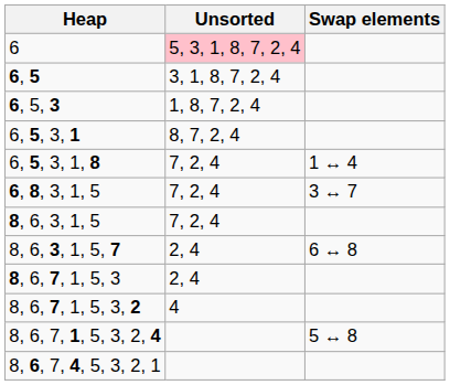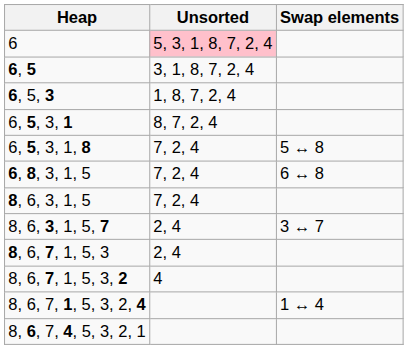6, 5, 3, 1, 8 | Swap elements: 1 ↔ 4 -> 5 ↔ 8
6, 8, 3, 1, 5 | Swap elements: 3 ↔ 7 -> 6 ↔ 8
8, 6, 3, 1, 5, 7 | Swap elements: 6 ↔ 8 -> 3 ↔ 7
8, 6, 7, 1, 5, 3, 2, 4 | Swap elements: 5 ↔ 8 -> 1 ↔ 4
